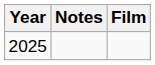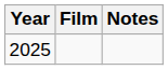columns swapped: Film <-> Notes
